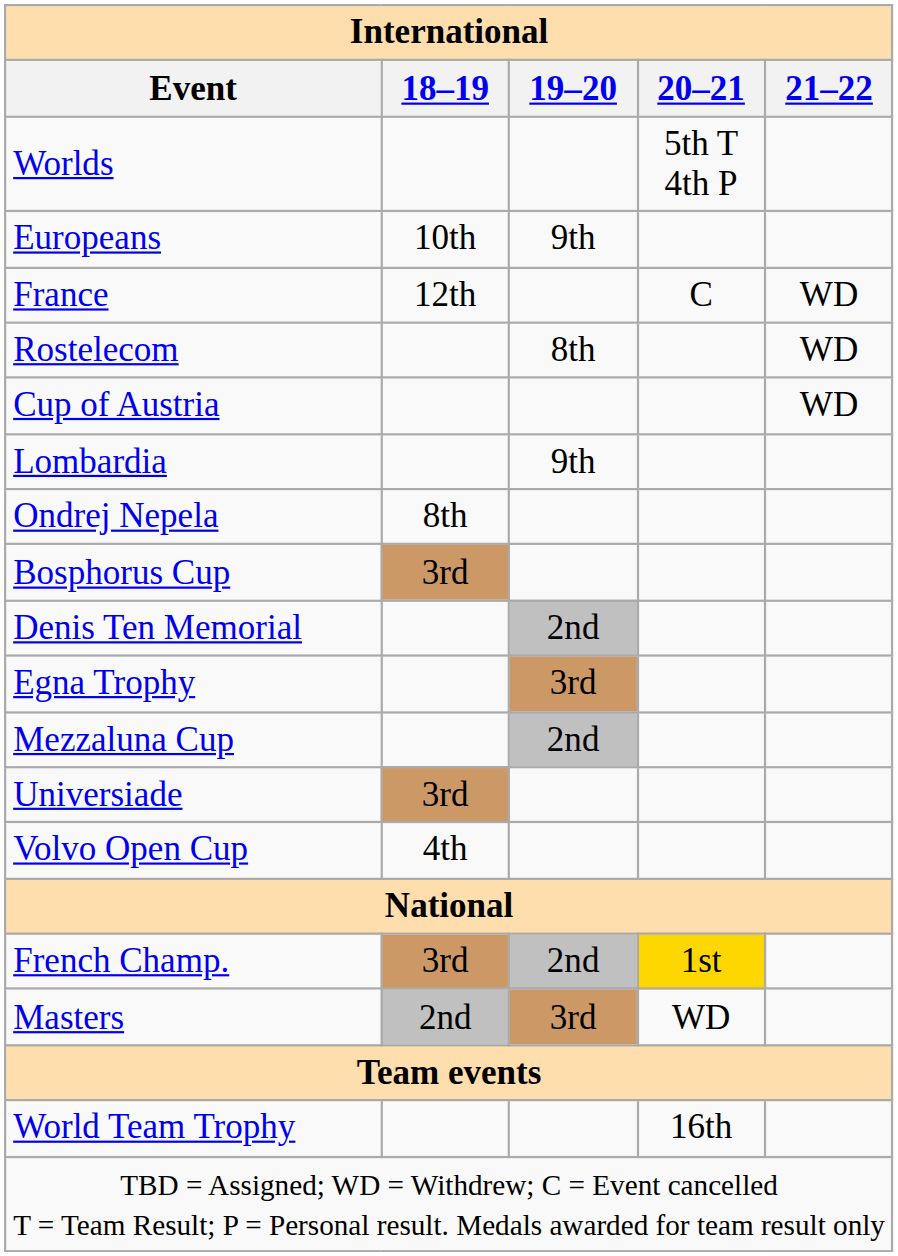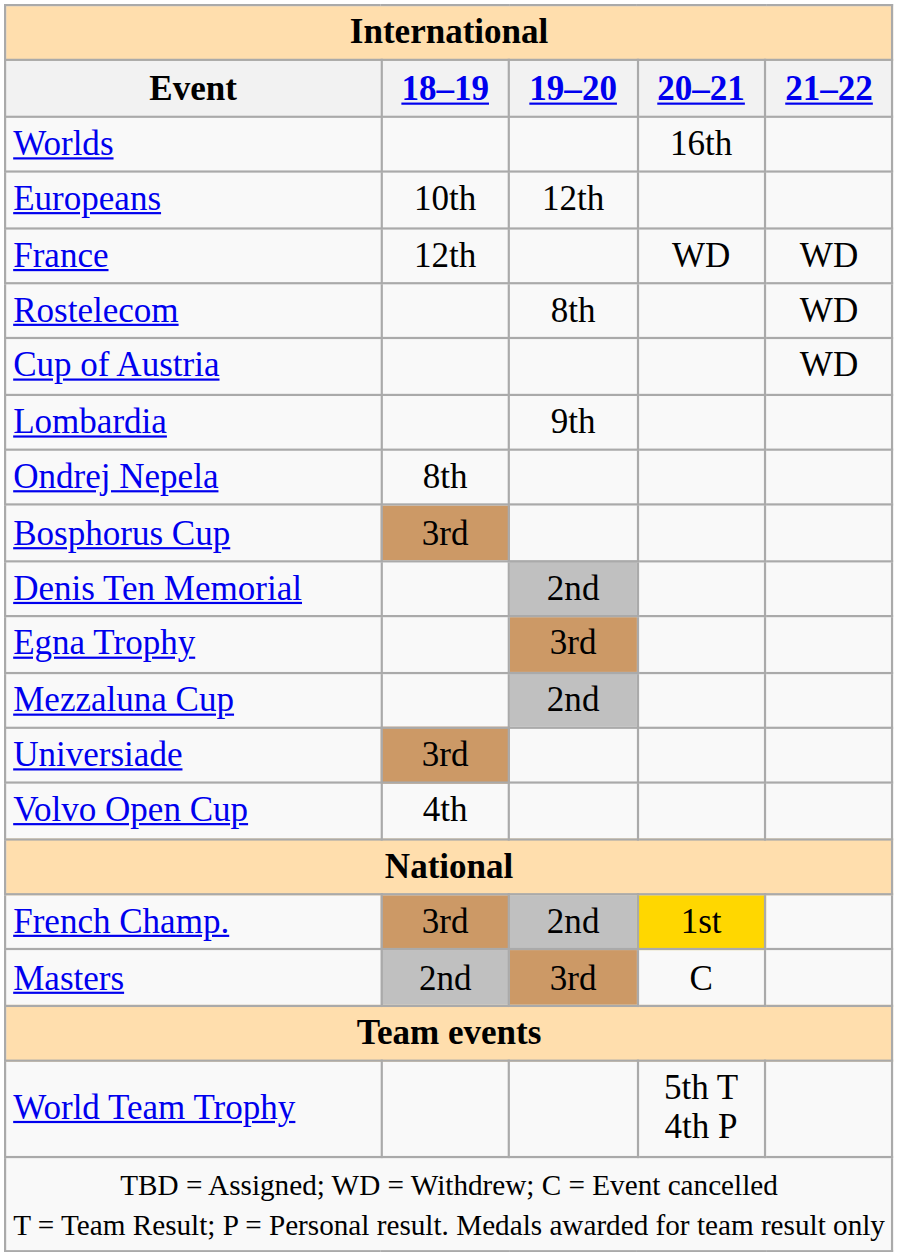Worlds | 20–21: 5th T 4th P -> 16th
Europeans | 19–20: 9th -> 12th
France | 20–21: C -> WD
Masters | 20–21: WD -> C
World Team Trophy | 20–21: 16th -> 5th T 4th P
